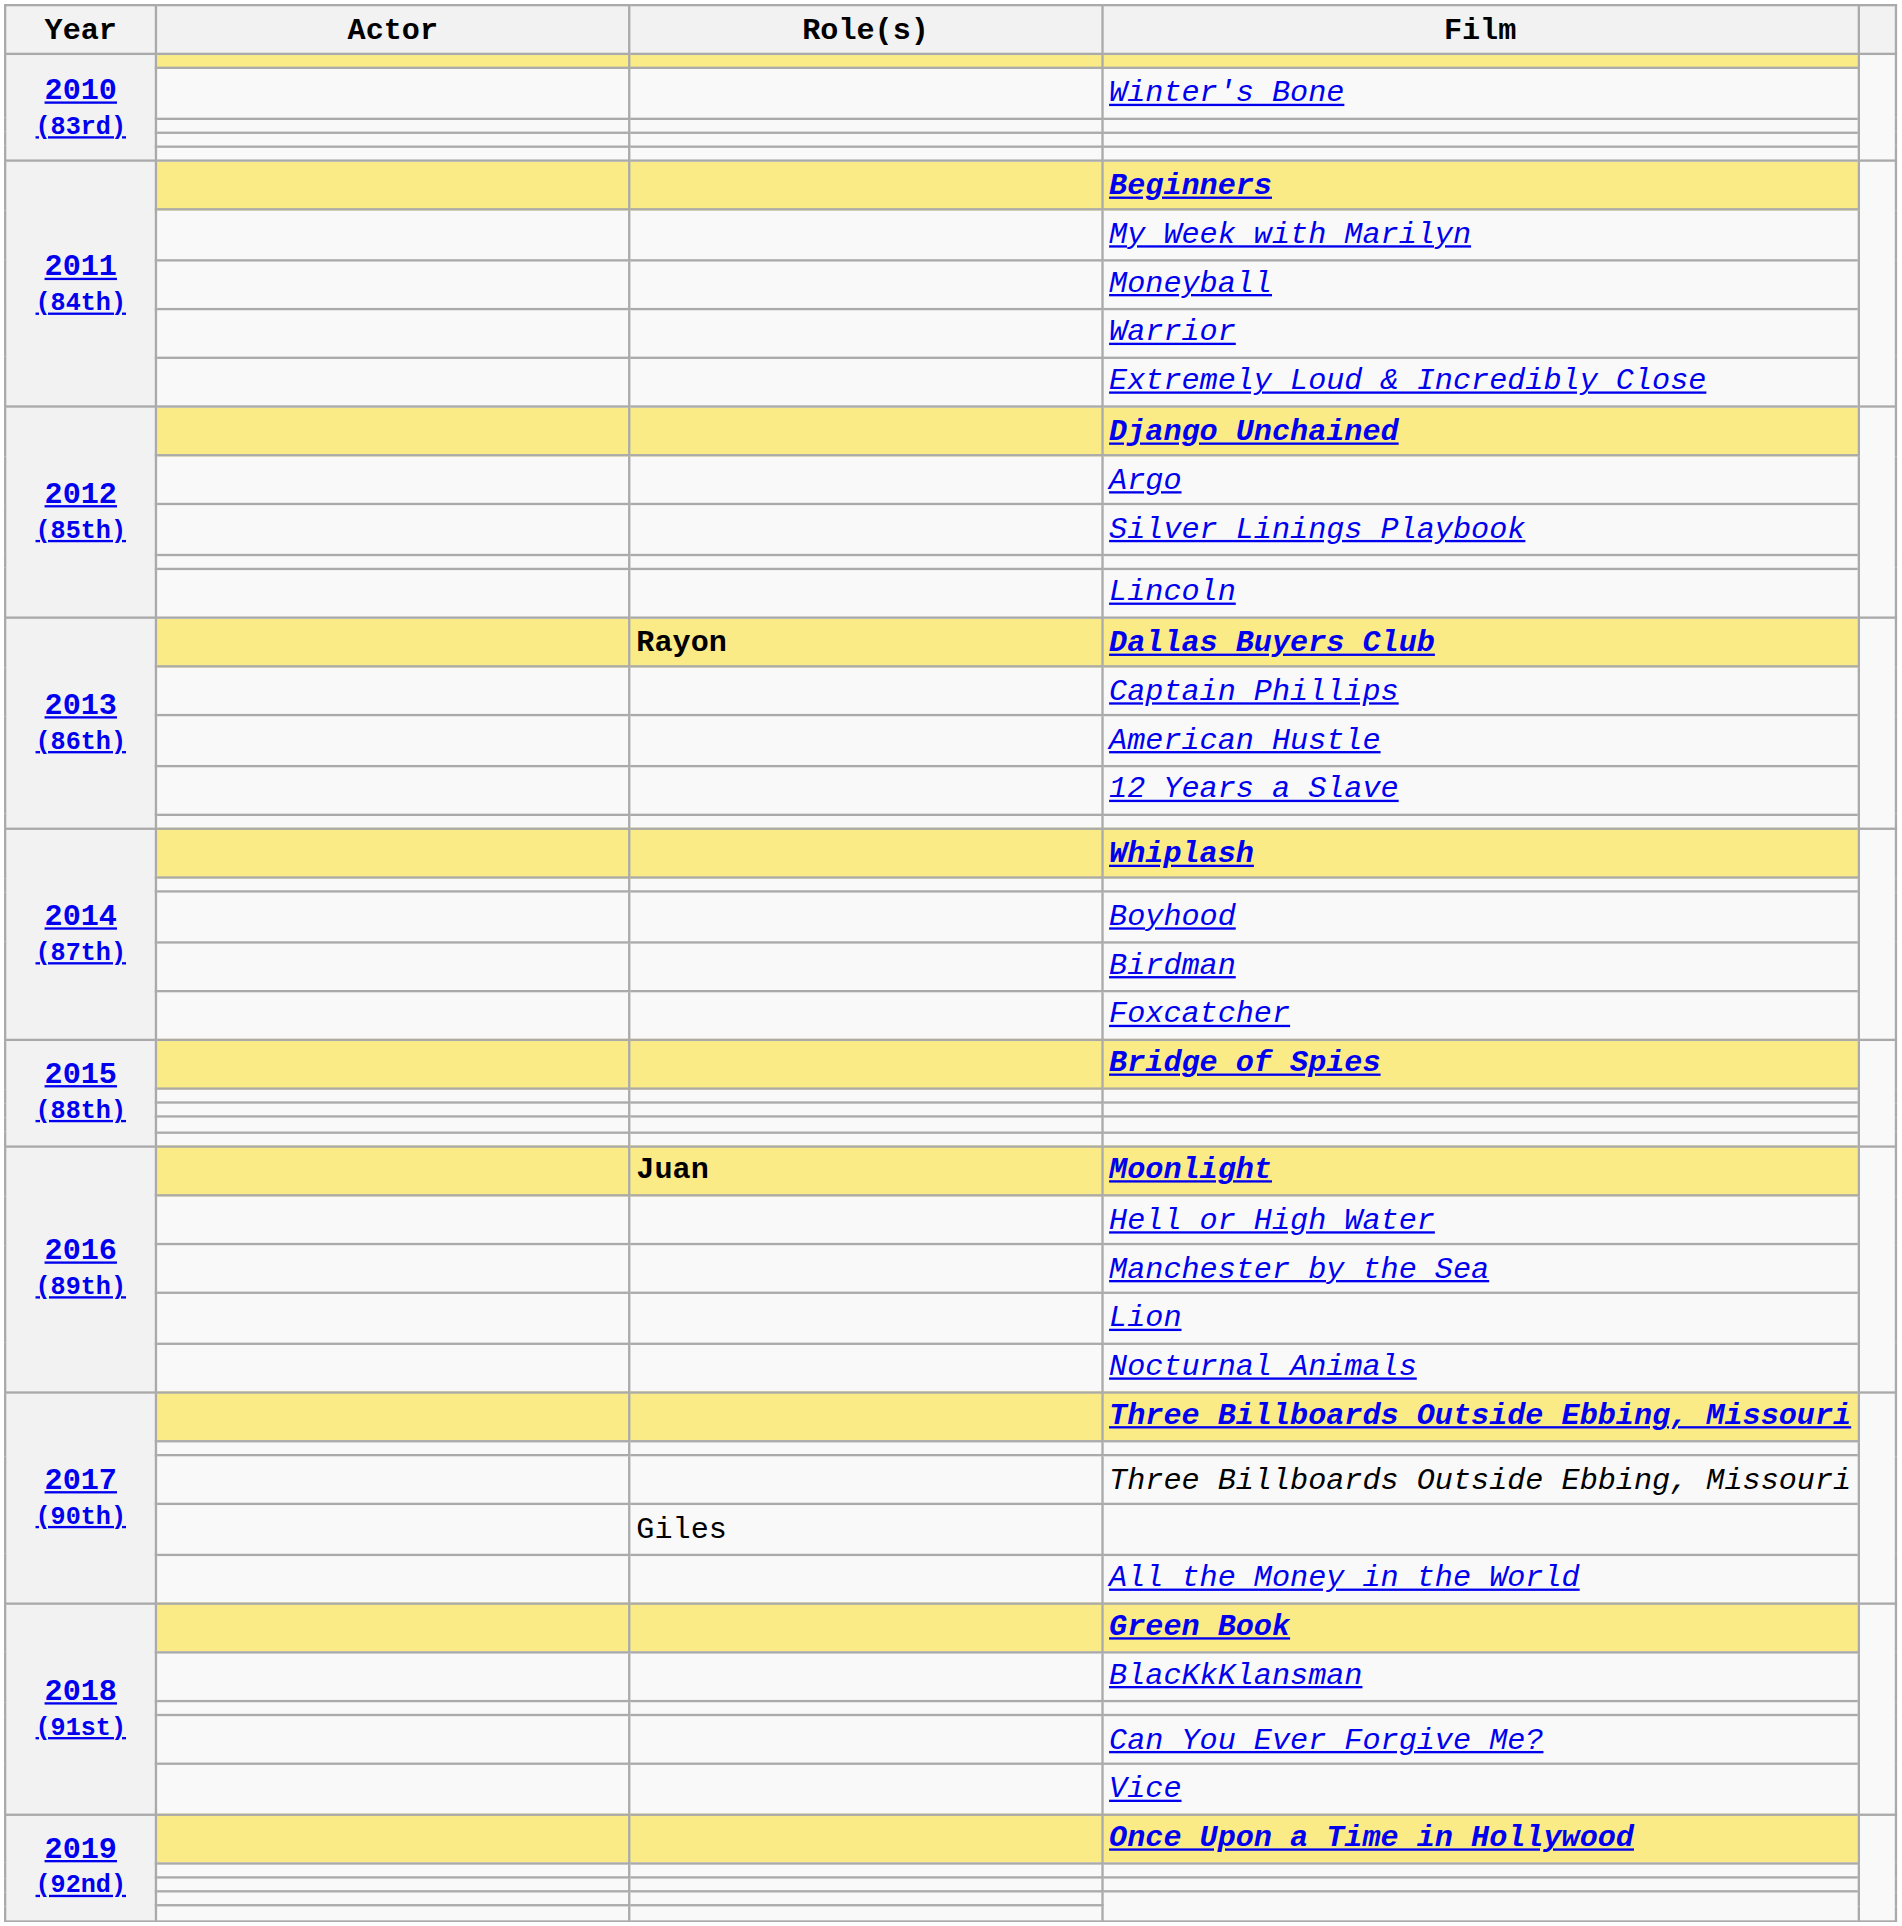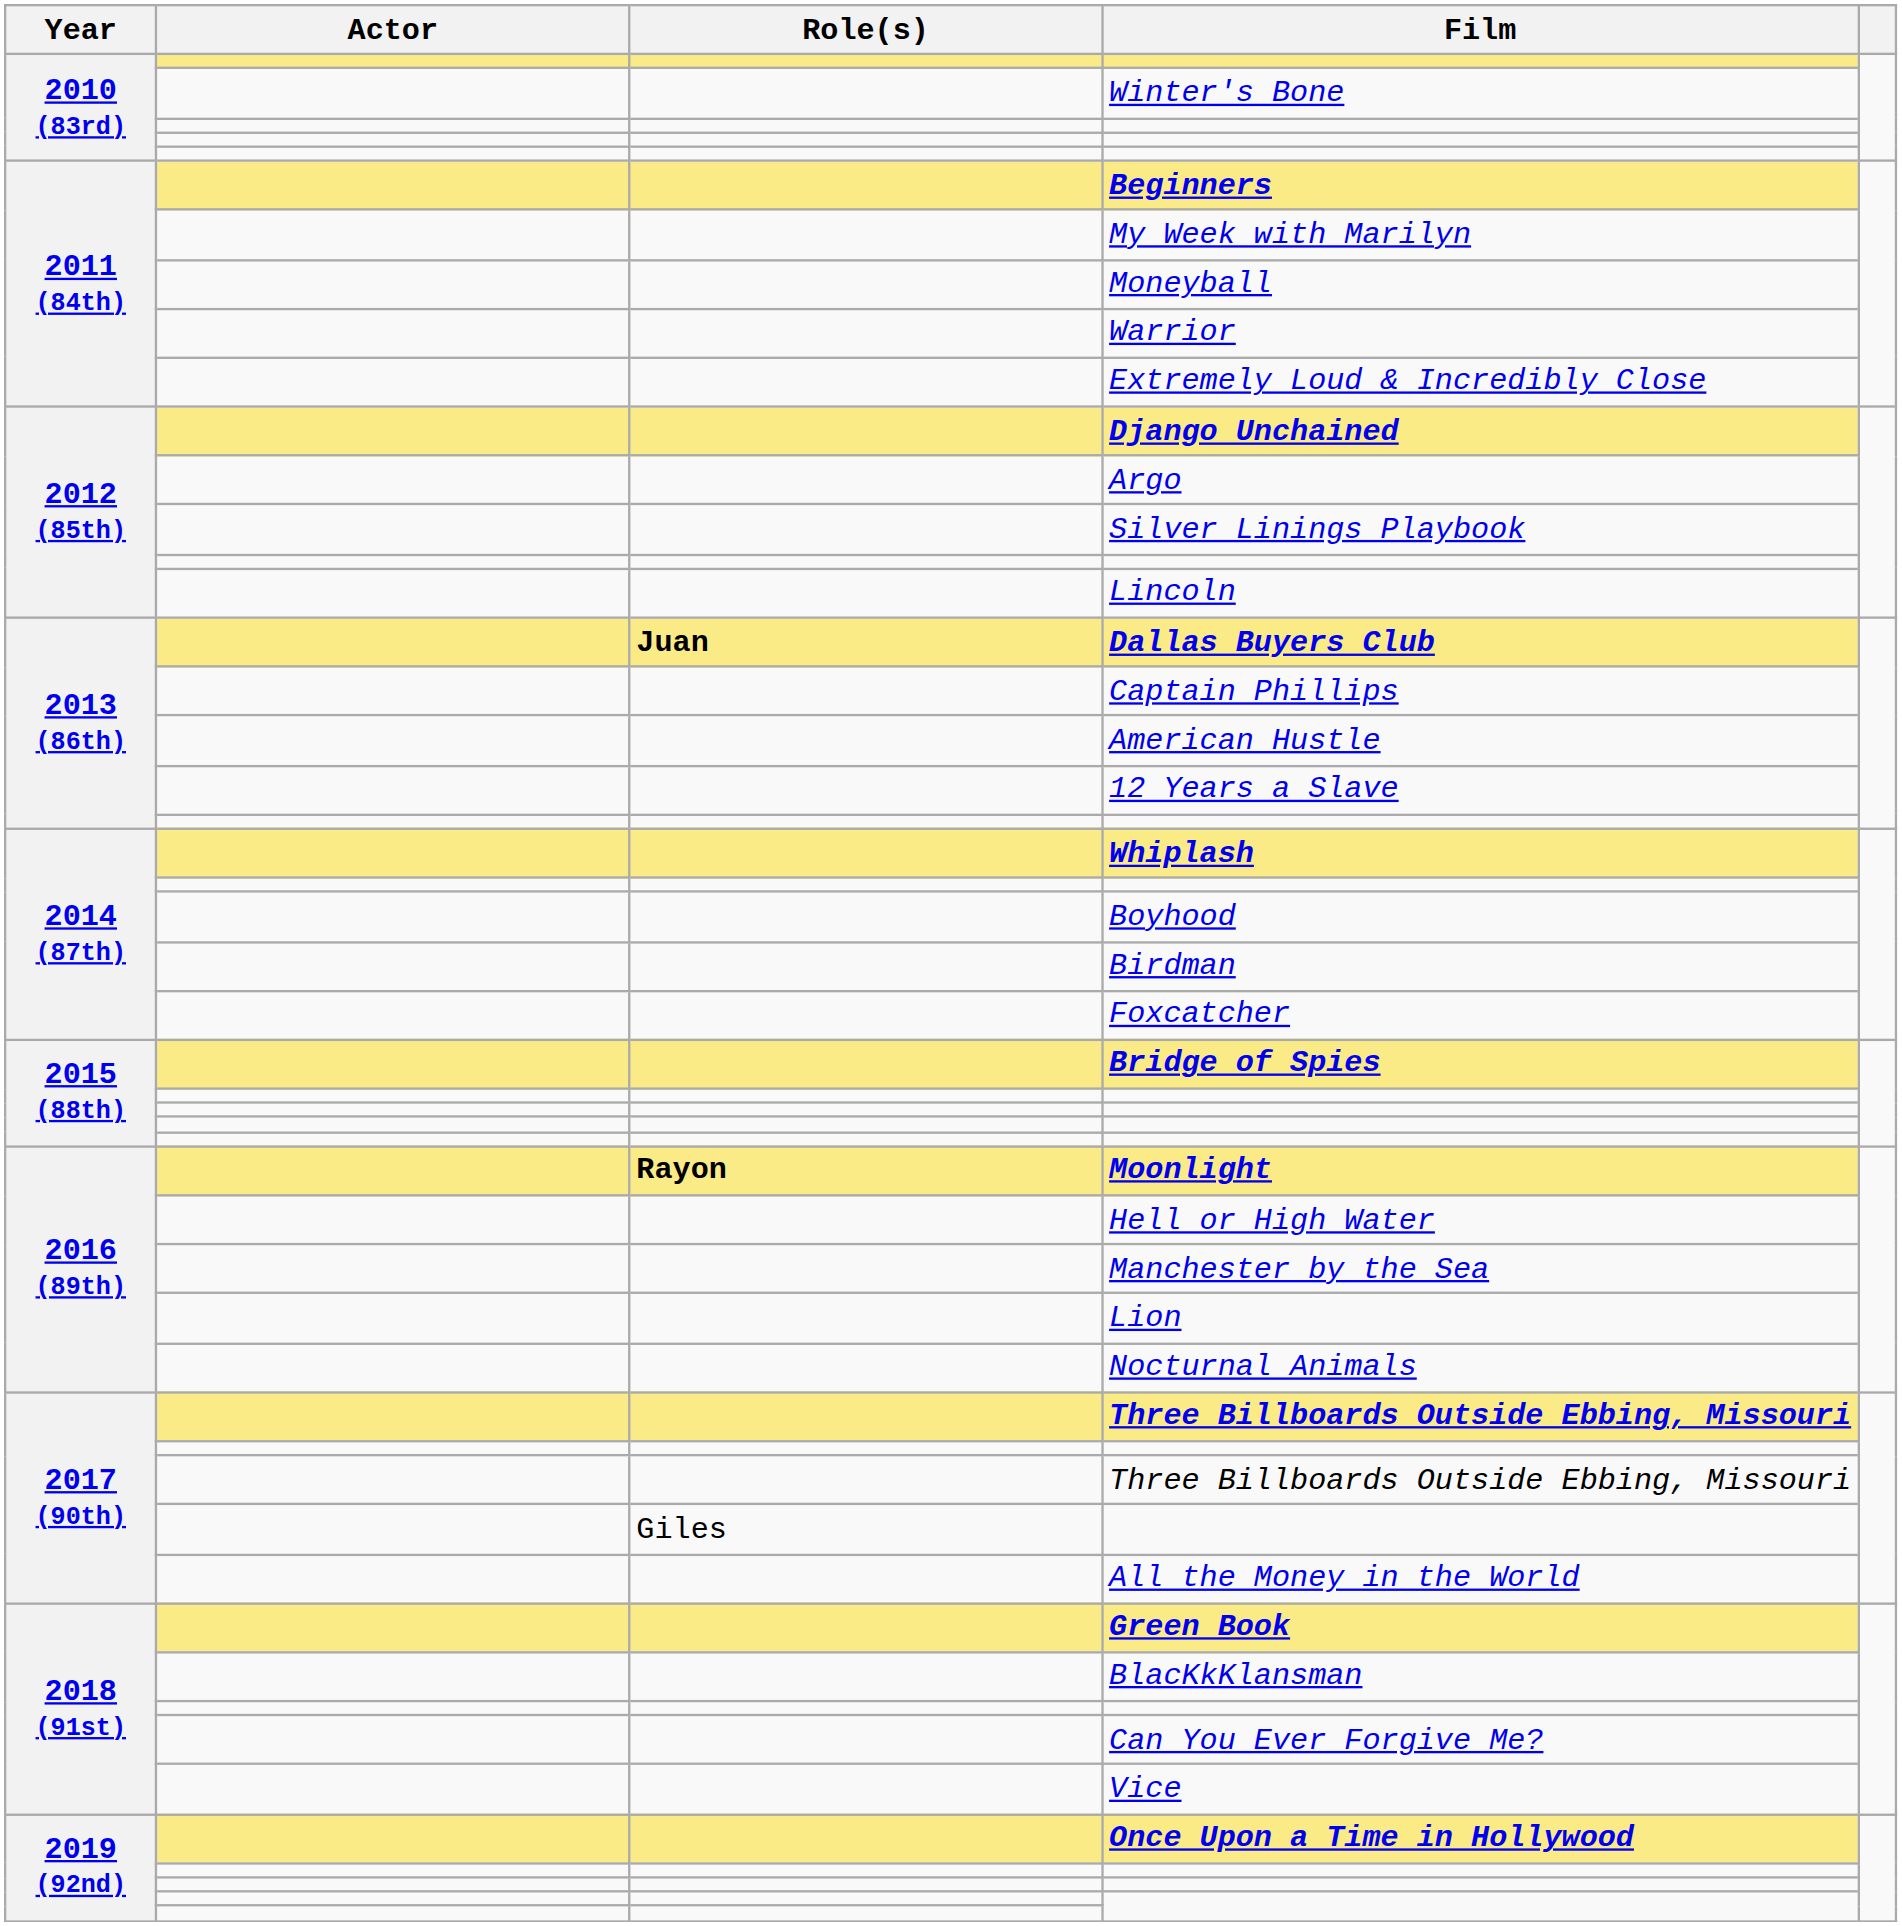Dallas Buyers Club | Role(s): Rayon -> Juan
Moonlight | Role(s): Juan -> Rayon
